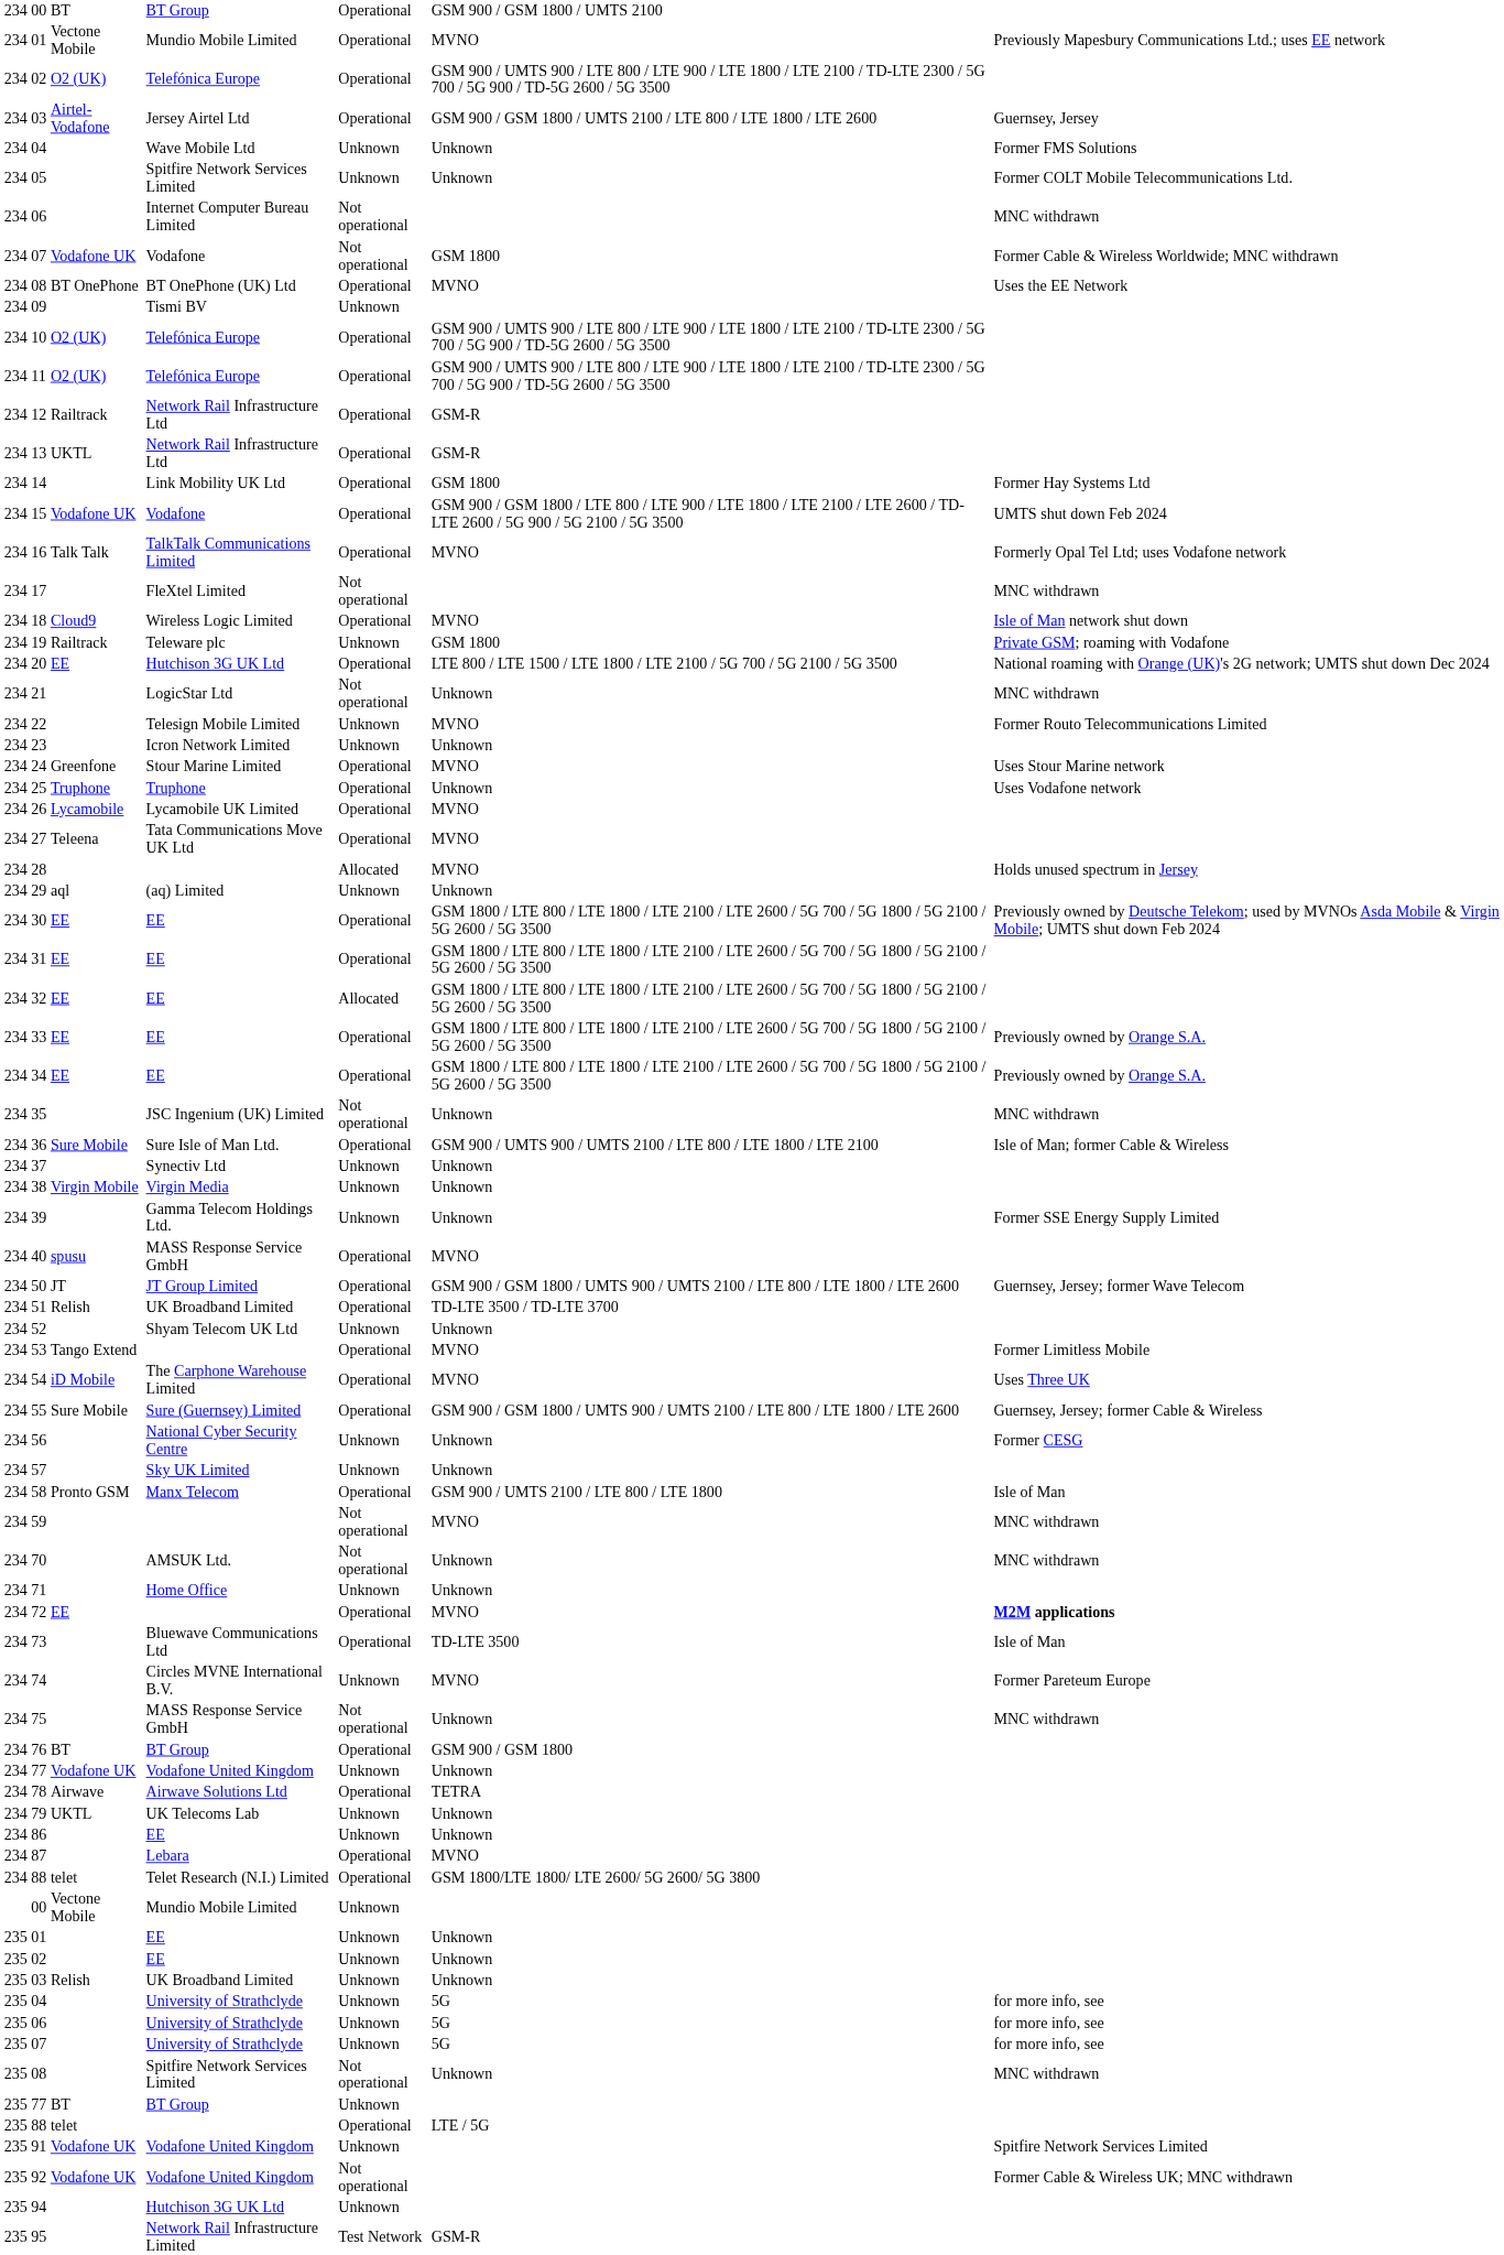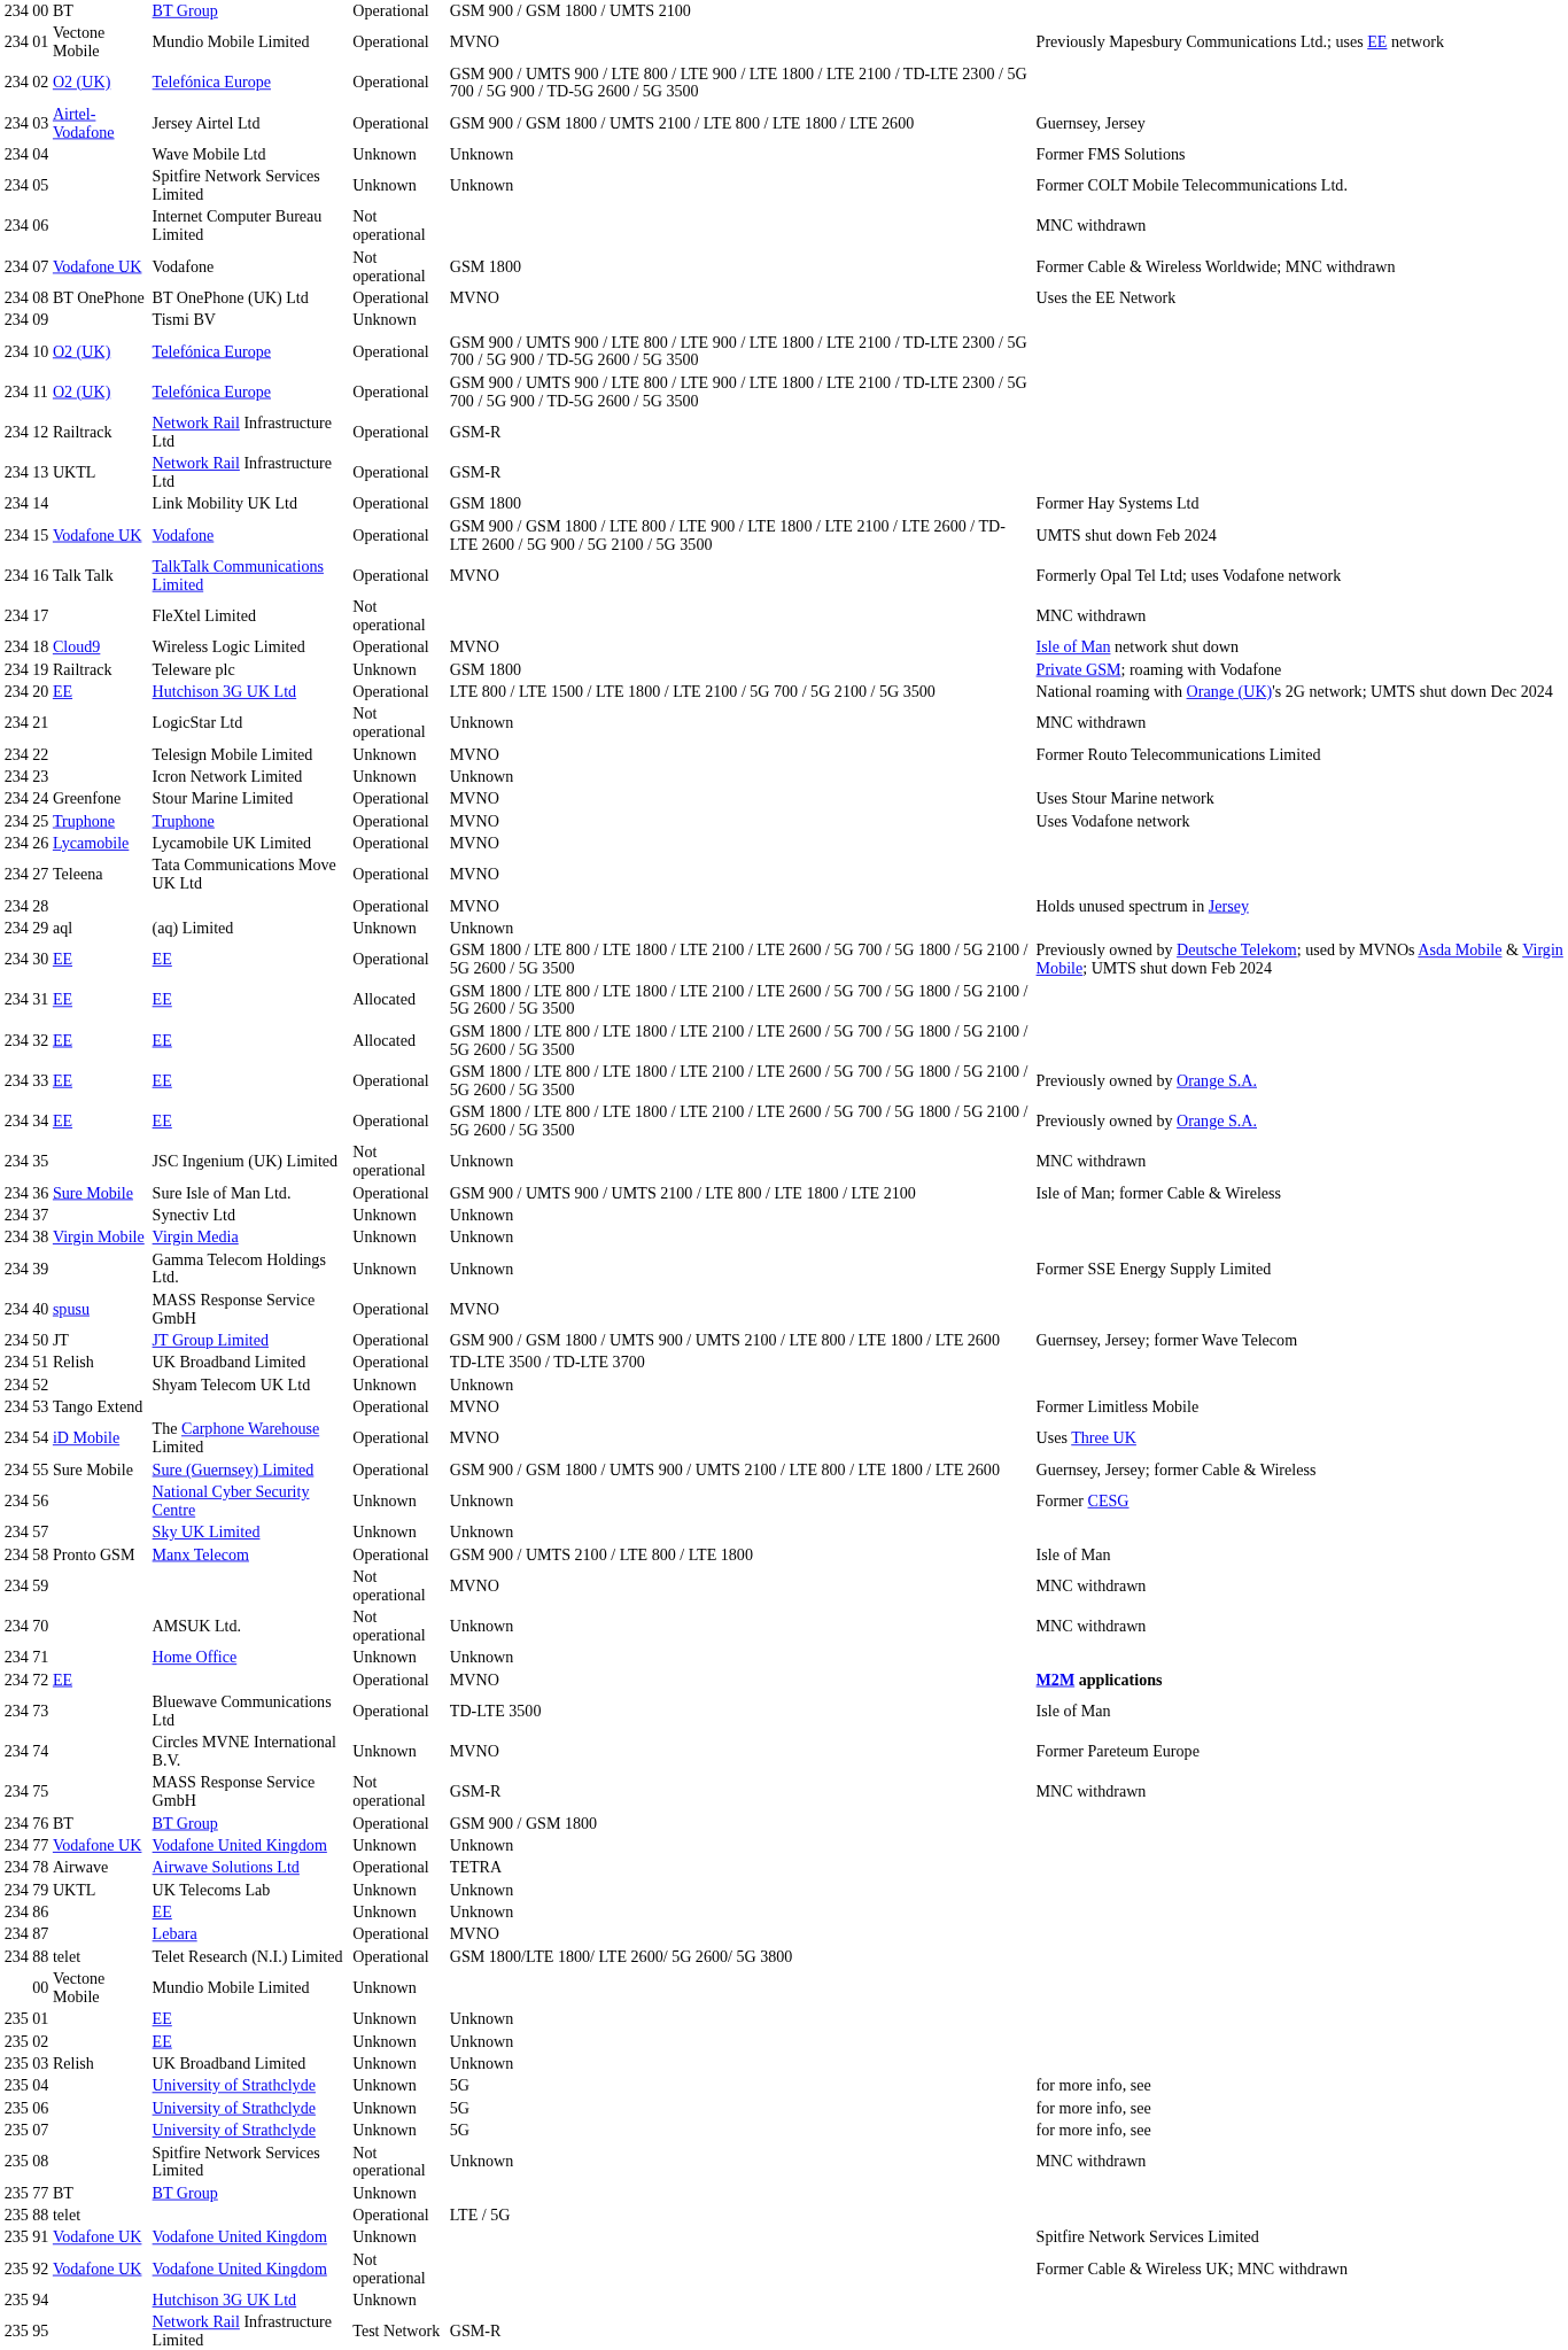25 | column 6: Unknown -> MVNO
28 | column 5: Allocated -> Operational
31 | column 5: Operational -> Allocated
75 | column 6: Unknown -> GSM-R
